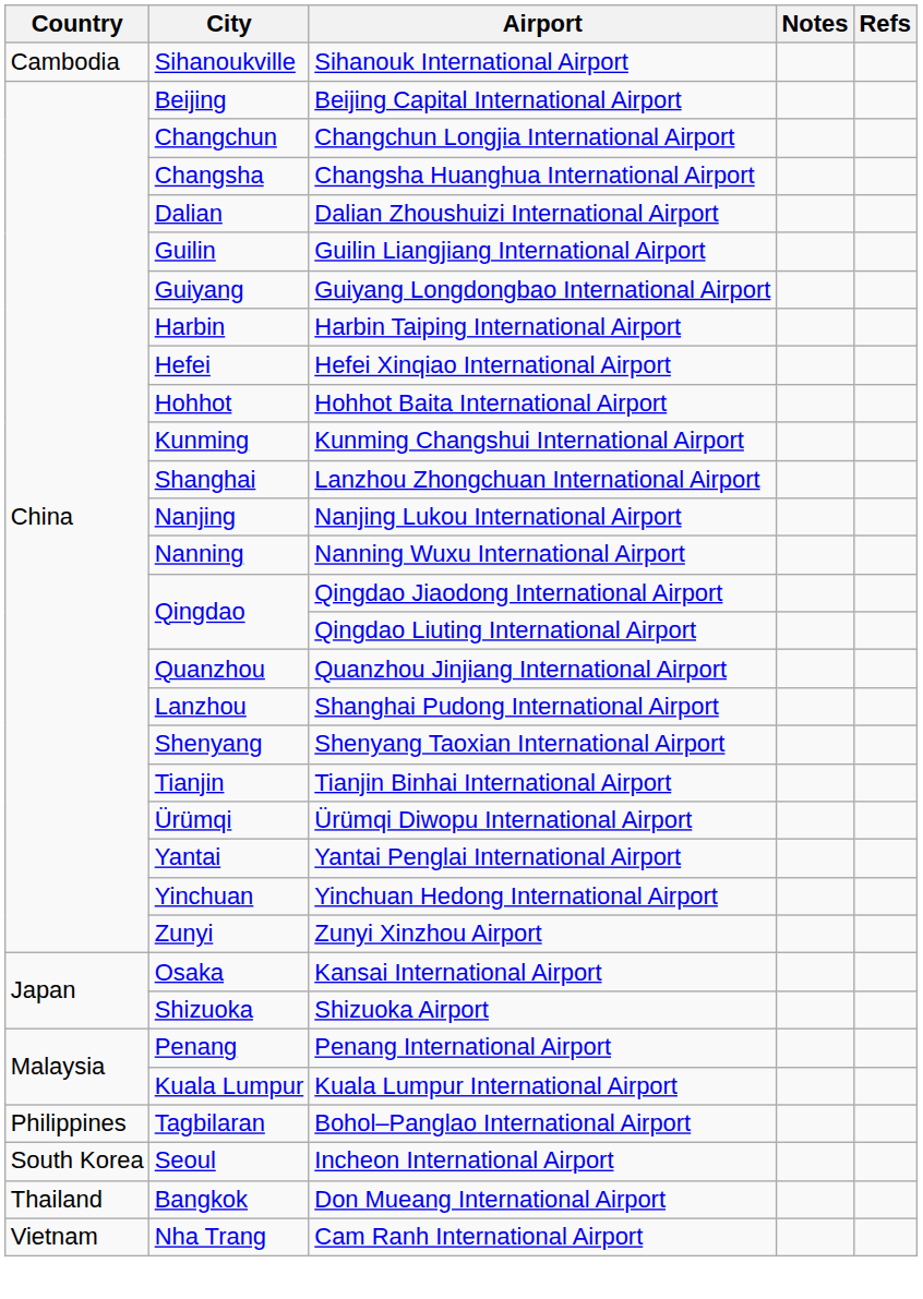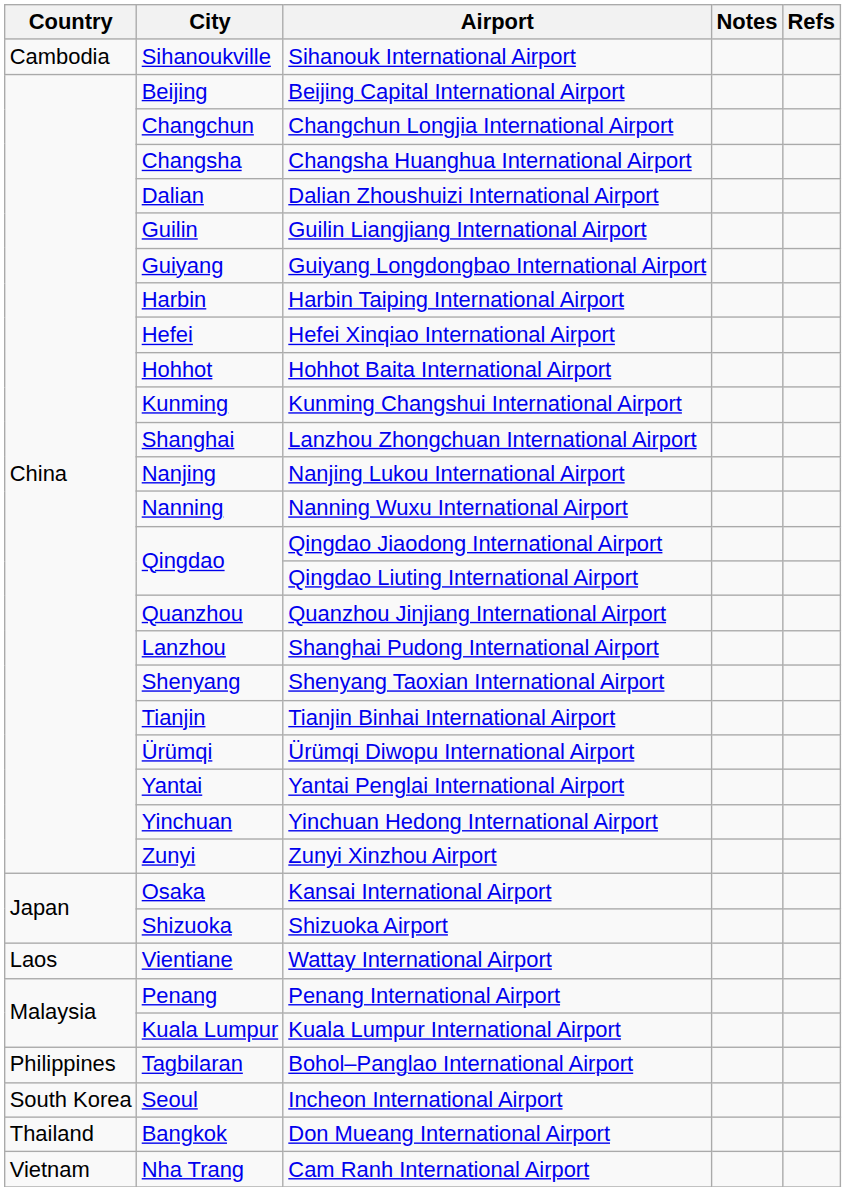+ row: Laos | Vientiane | Wattay International Airport
